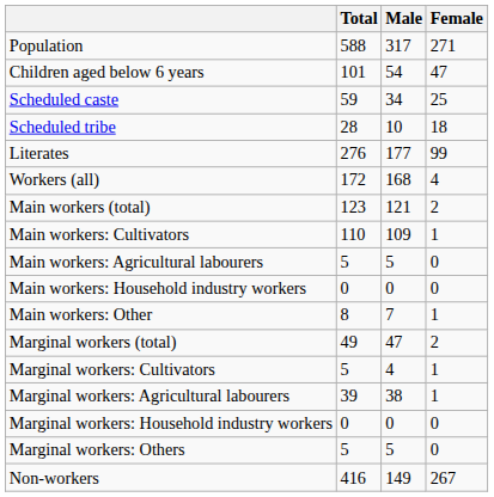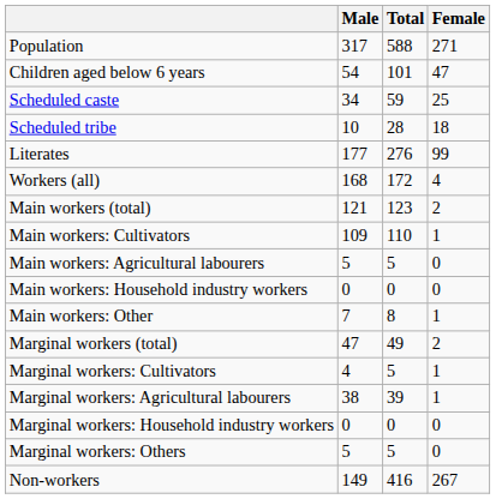columns swapped: Total <-> Male
